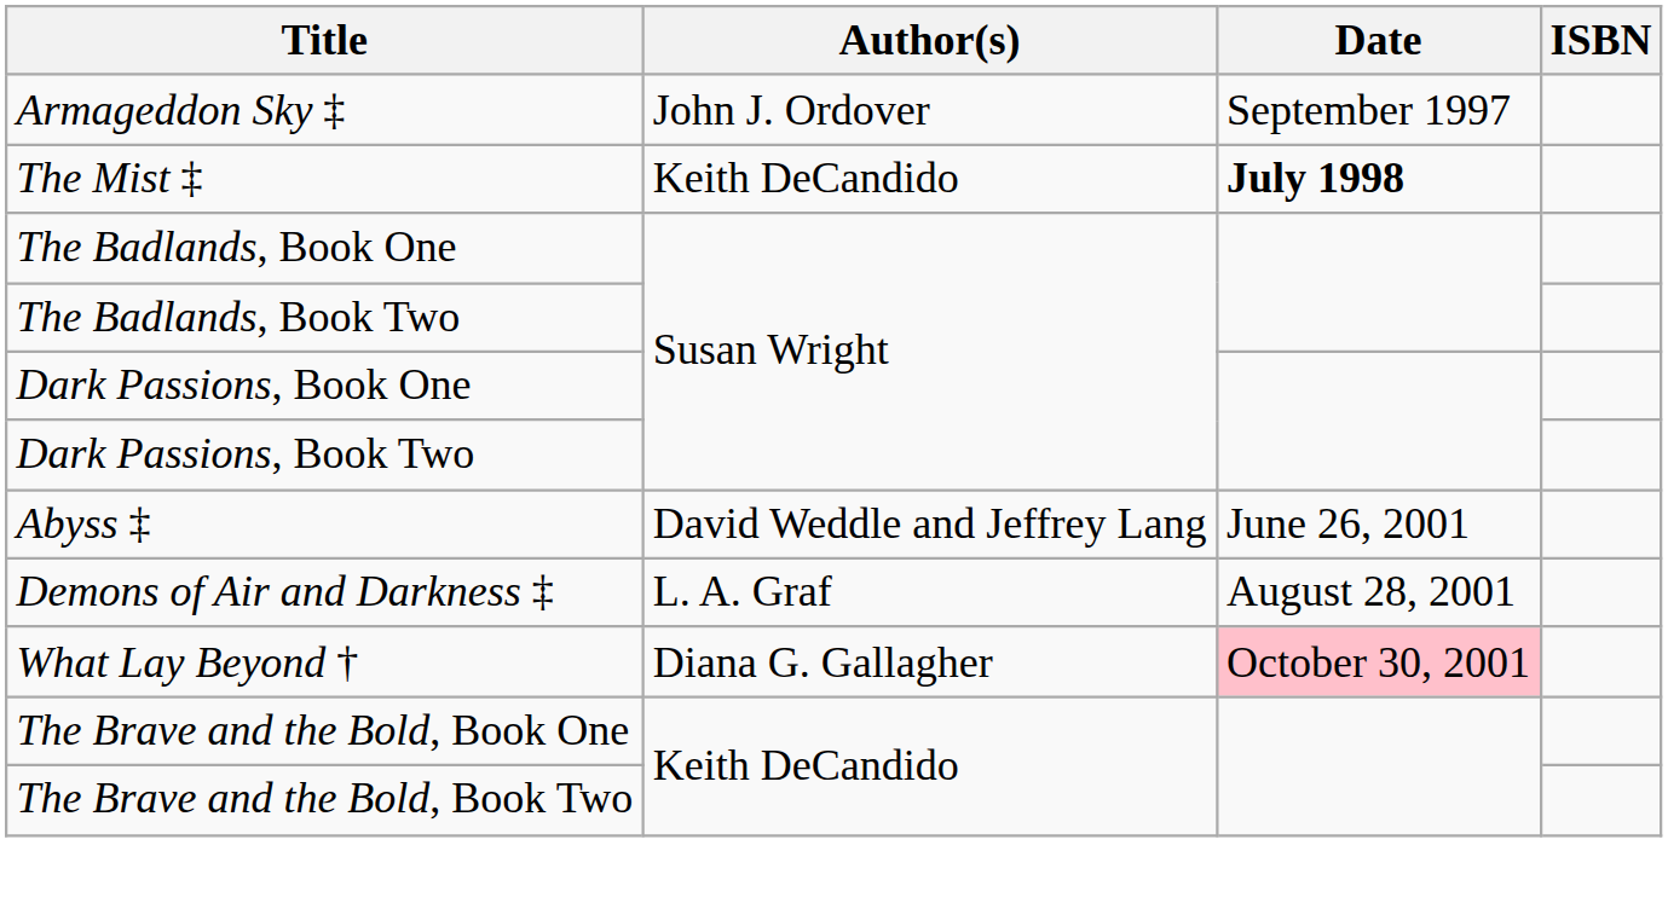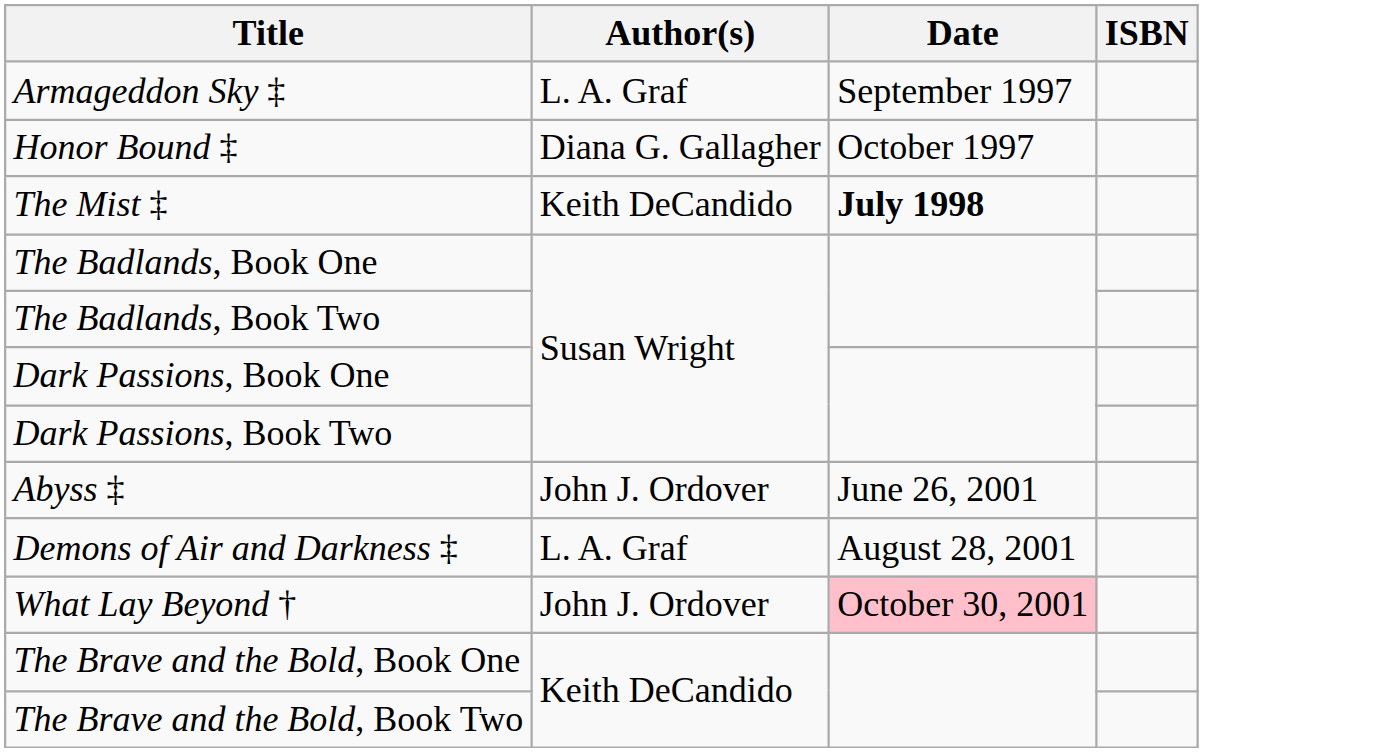Armageddon Sky ‡ | Author(s): John J. Ordover -> L. A. Graf
+ row: Honor Bound ‡ | Diana G. Gallagher | October 1997
Abyss ‡ | Author(s): David Weddle and Jeffrey Lang -> John J. Ordover
What Lay Beyond † | Author(s): Diana G. Gallagher -> John J. Ordover
